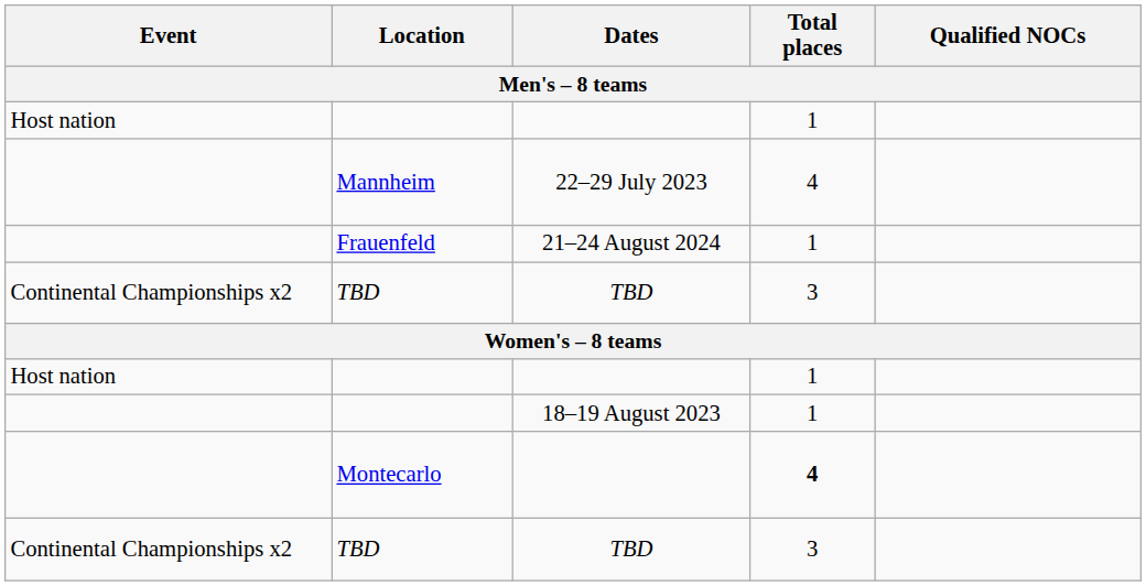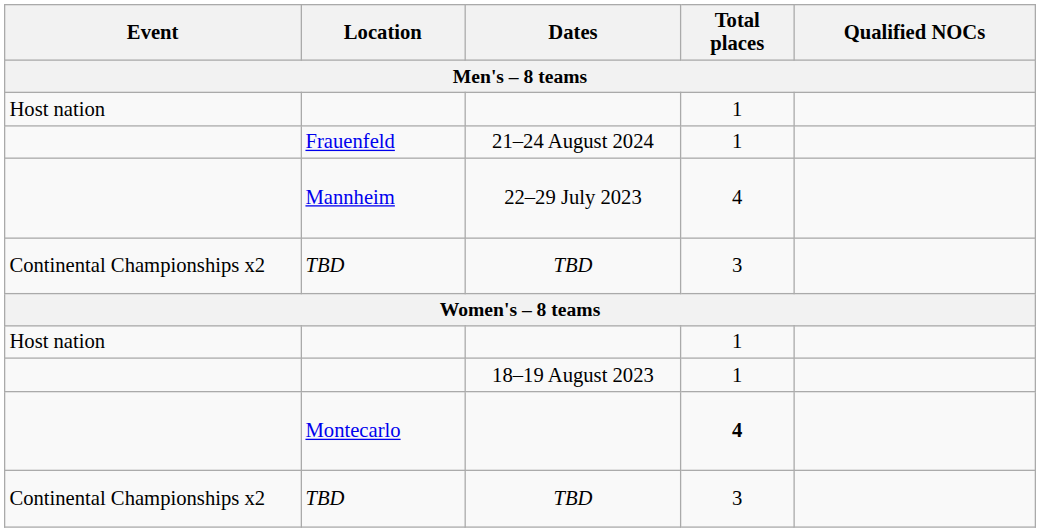rows swapped: Mannheim <-> Frauenfeld
